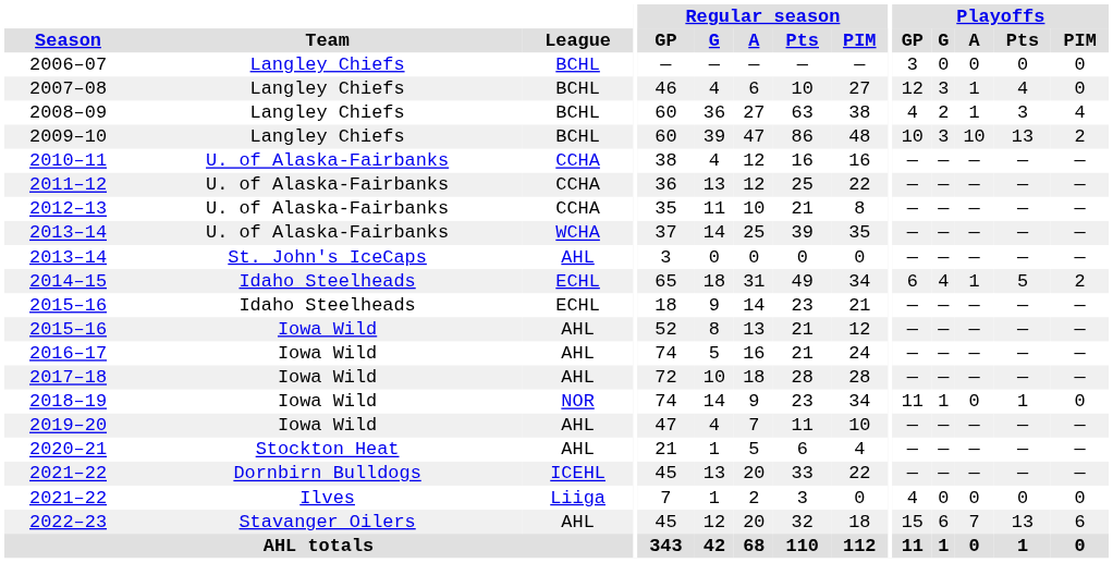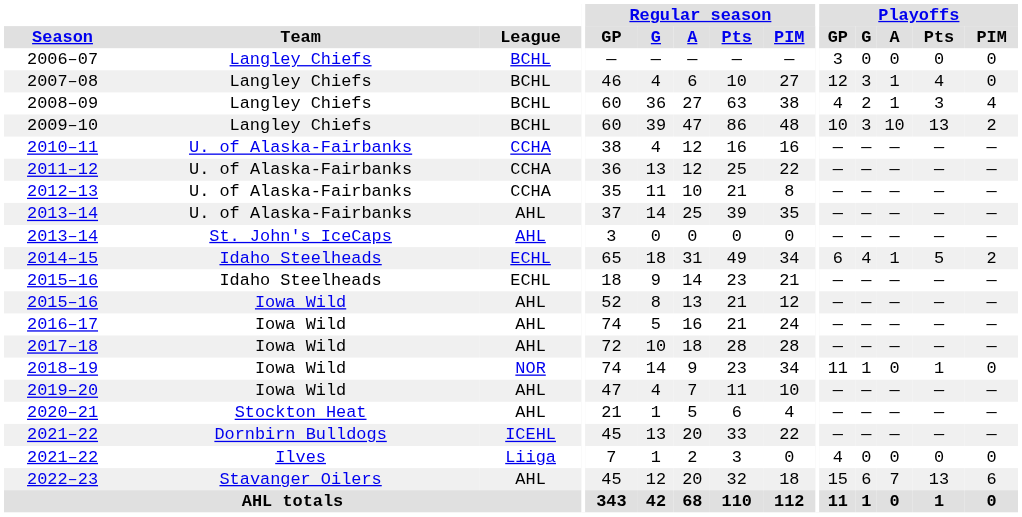2013–14 / U. of Alaska-Fairbanks | League: WCHA -> AHL
